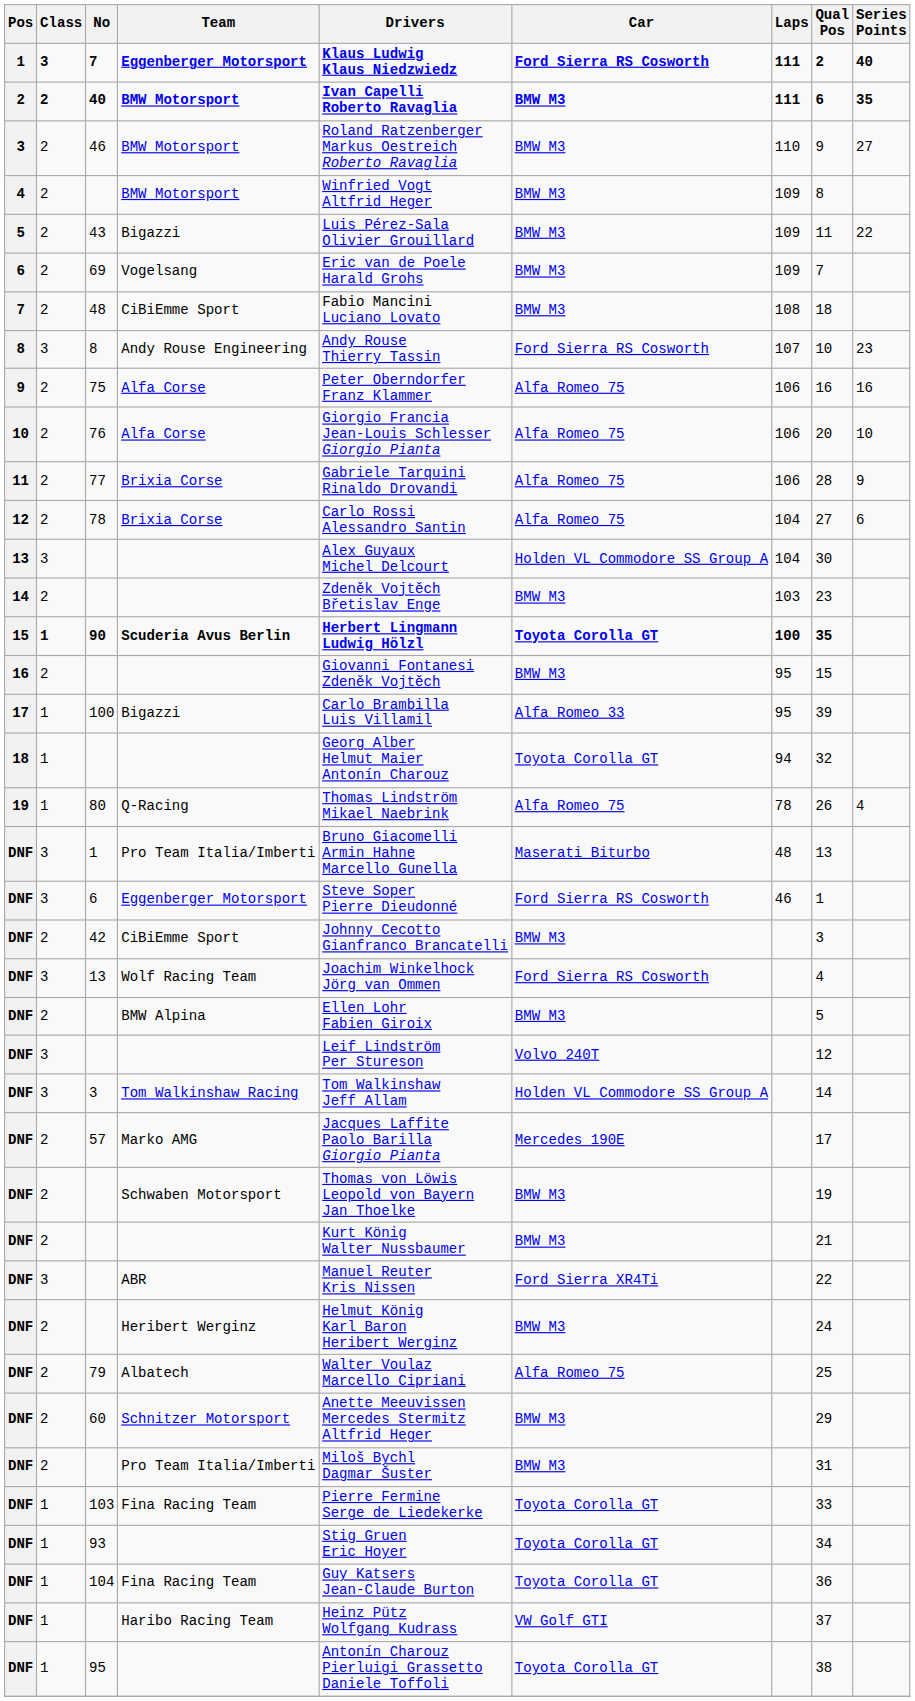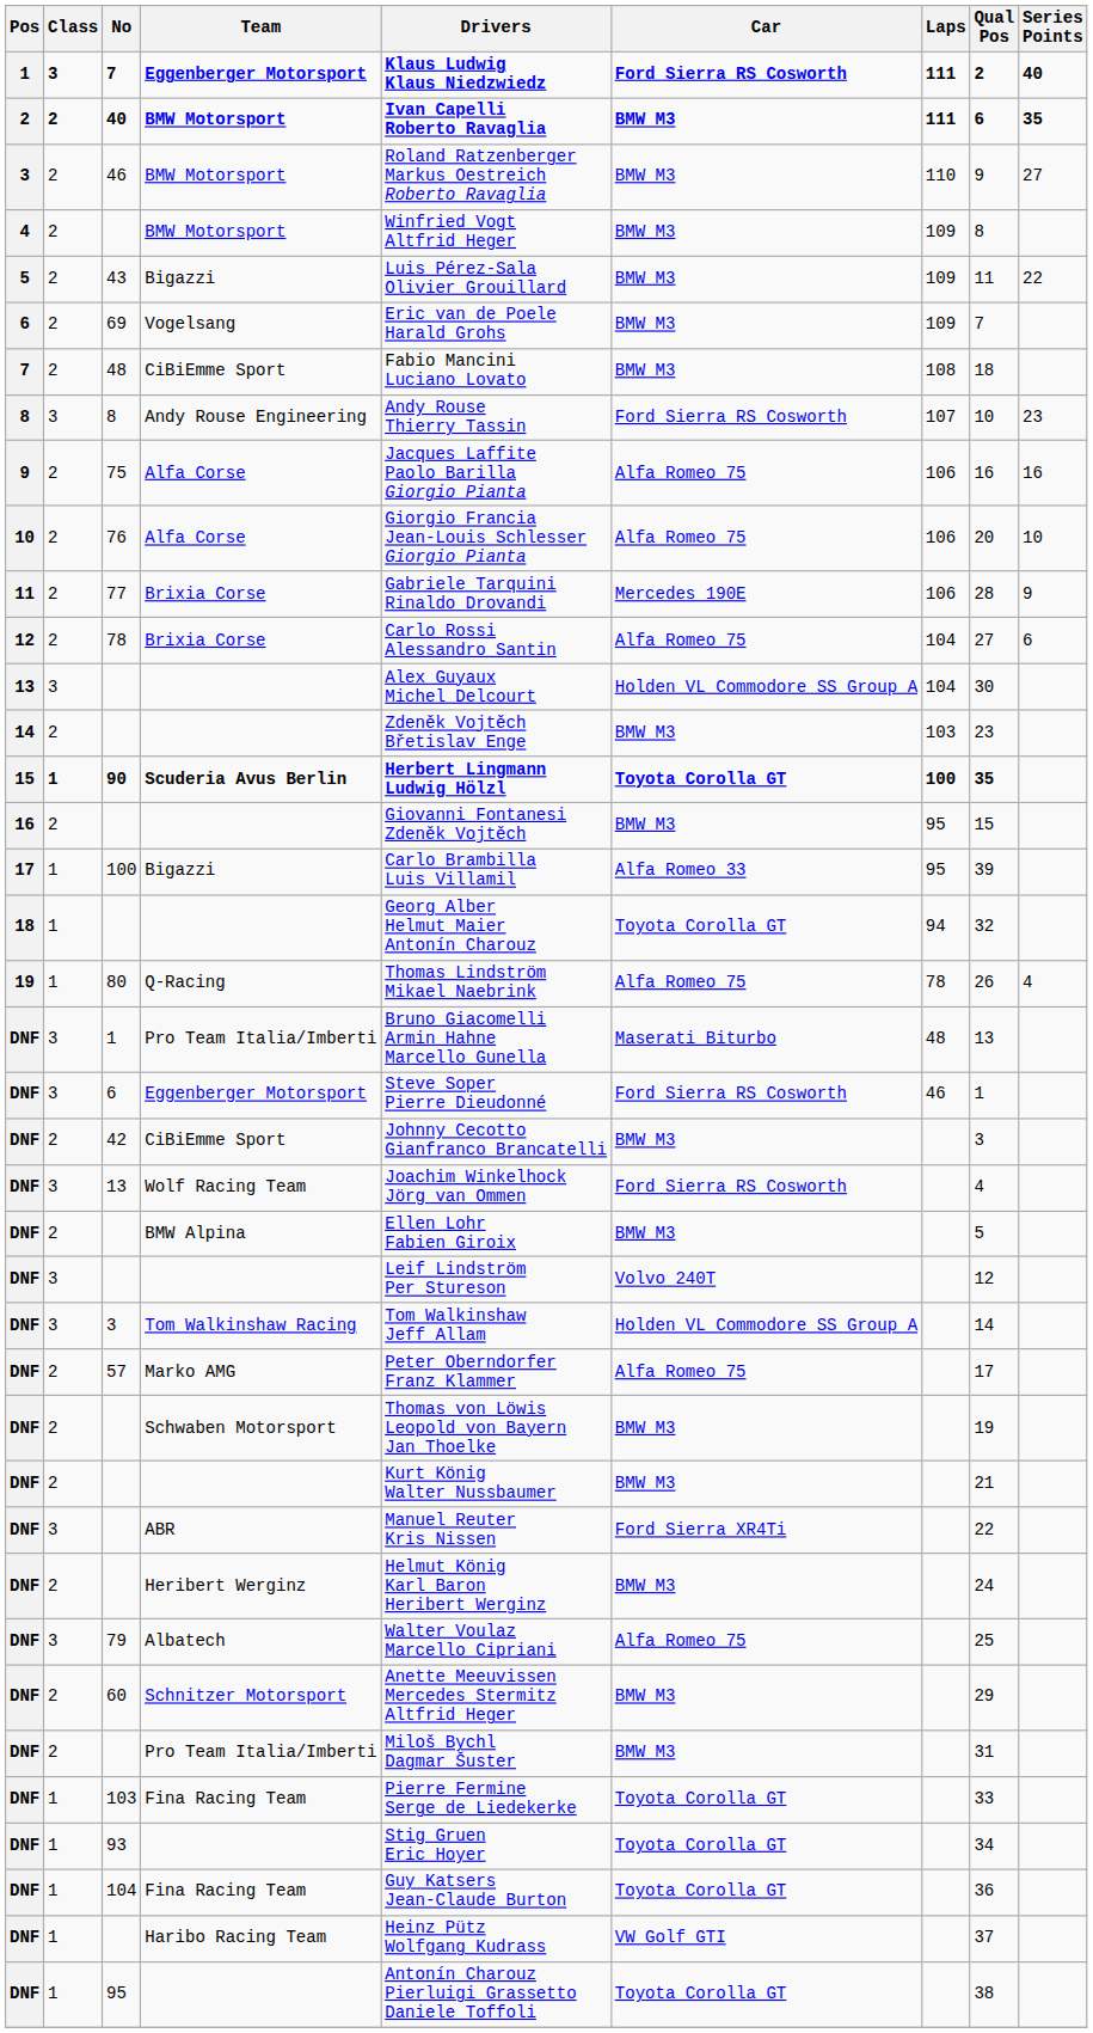75 | Drivers: Peter Oberndorfer Franz Klammer -> Jacques Laffite Paolo Barilla Giorgio Pianta
77 | Car: Alfa Romeo 75 -> Mercedes 190E
57 | Drivers: Jacques Laffite Paolo Barilla Giorgio Pianta -> Peter Oberndorfer Franz Klammer
57 | Car: Mercedes 190E -> Alfa Romeo 75
79 | Class: 2 -> 3
